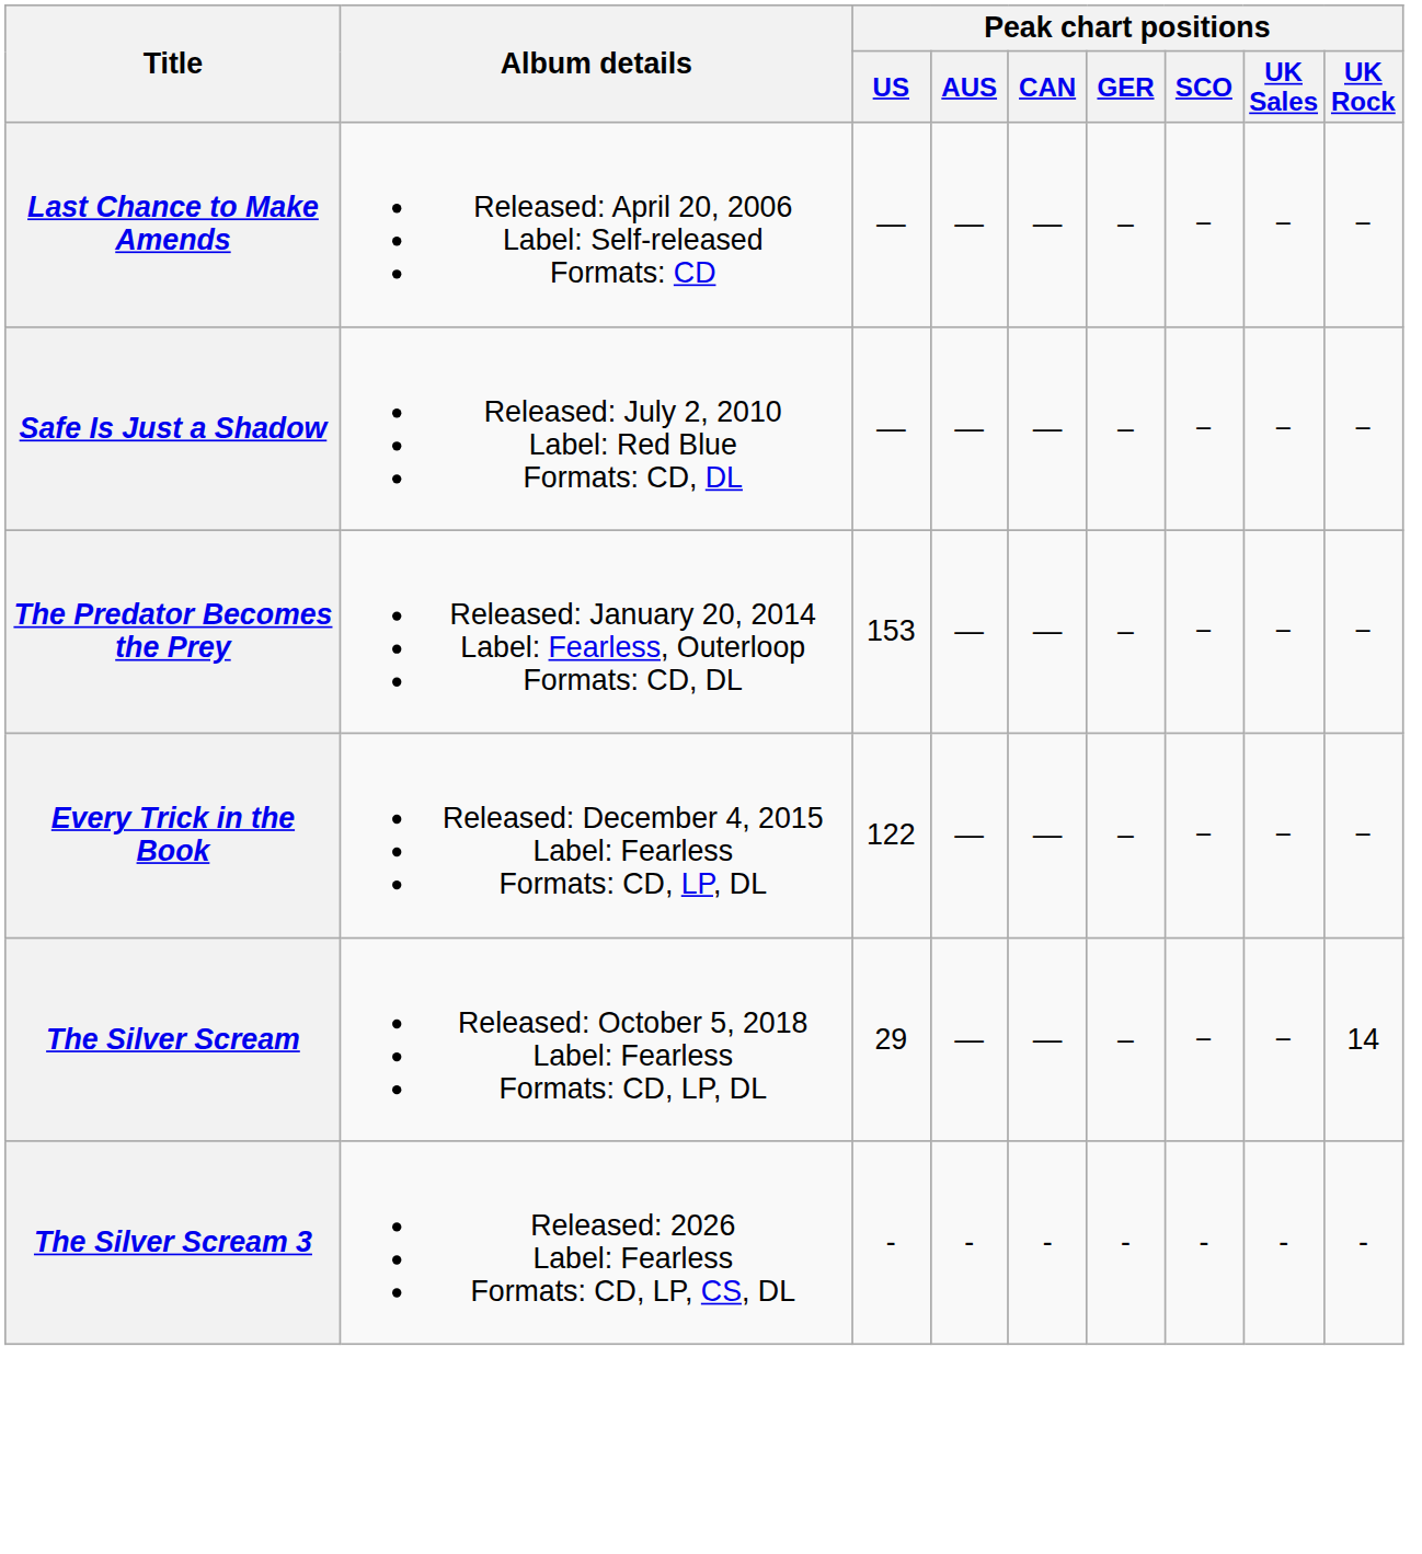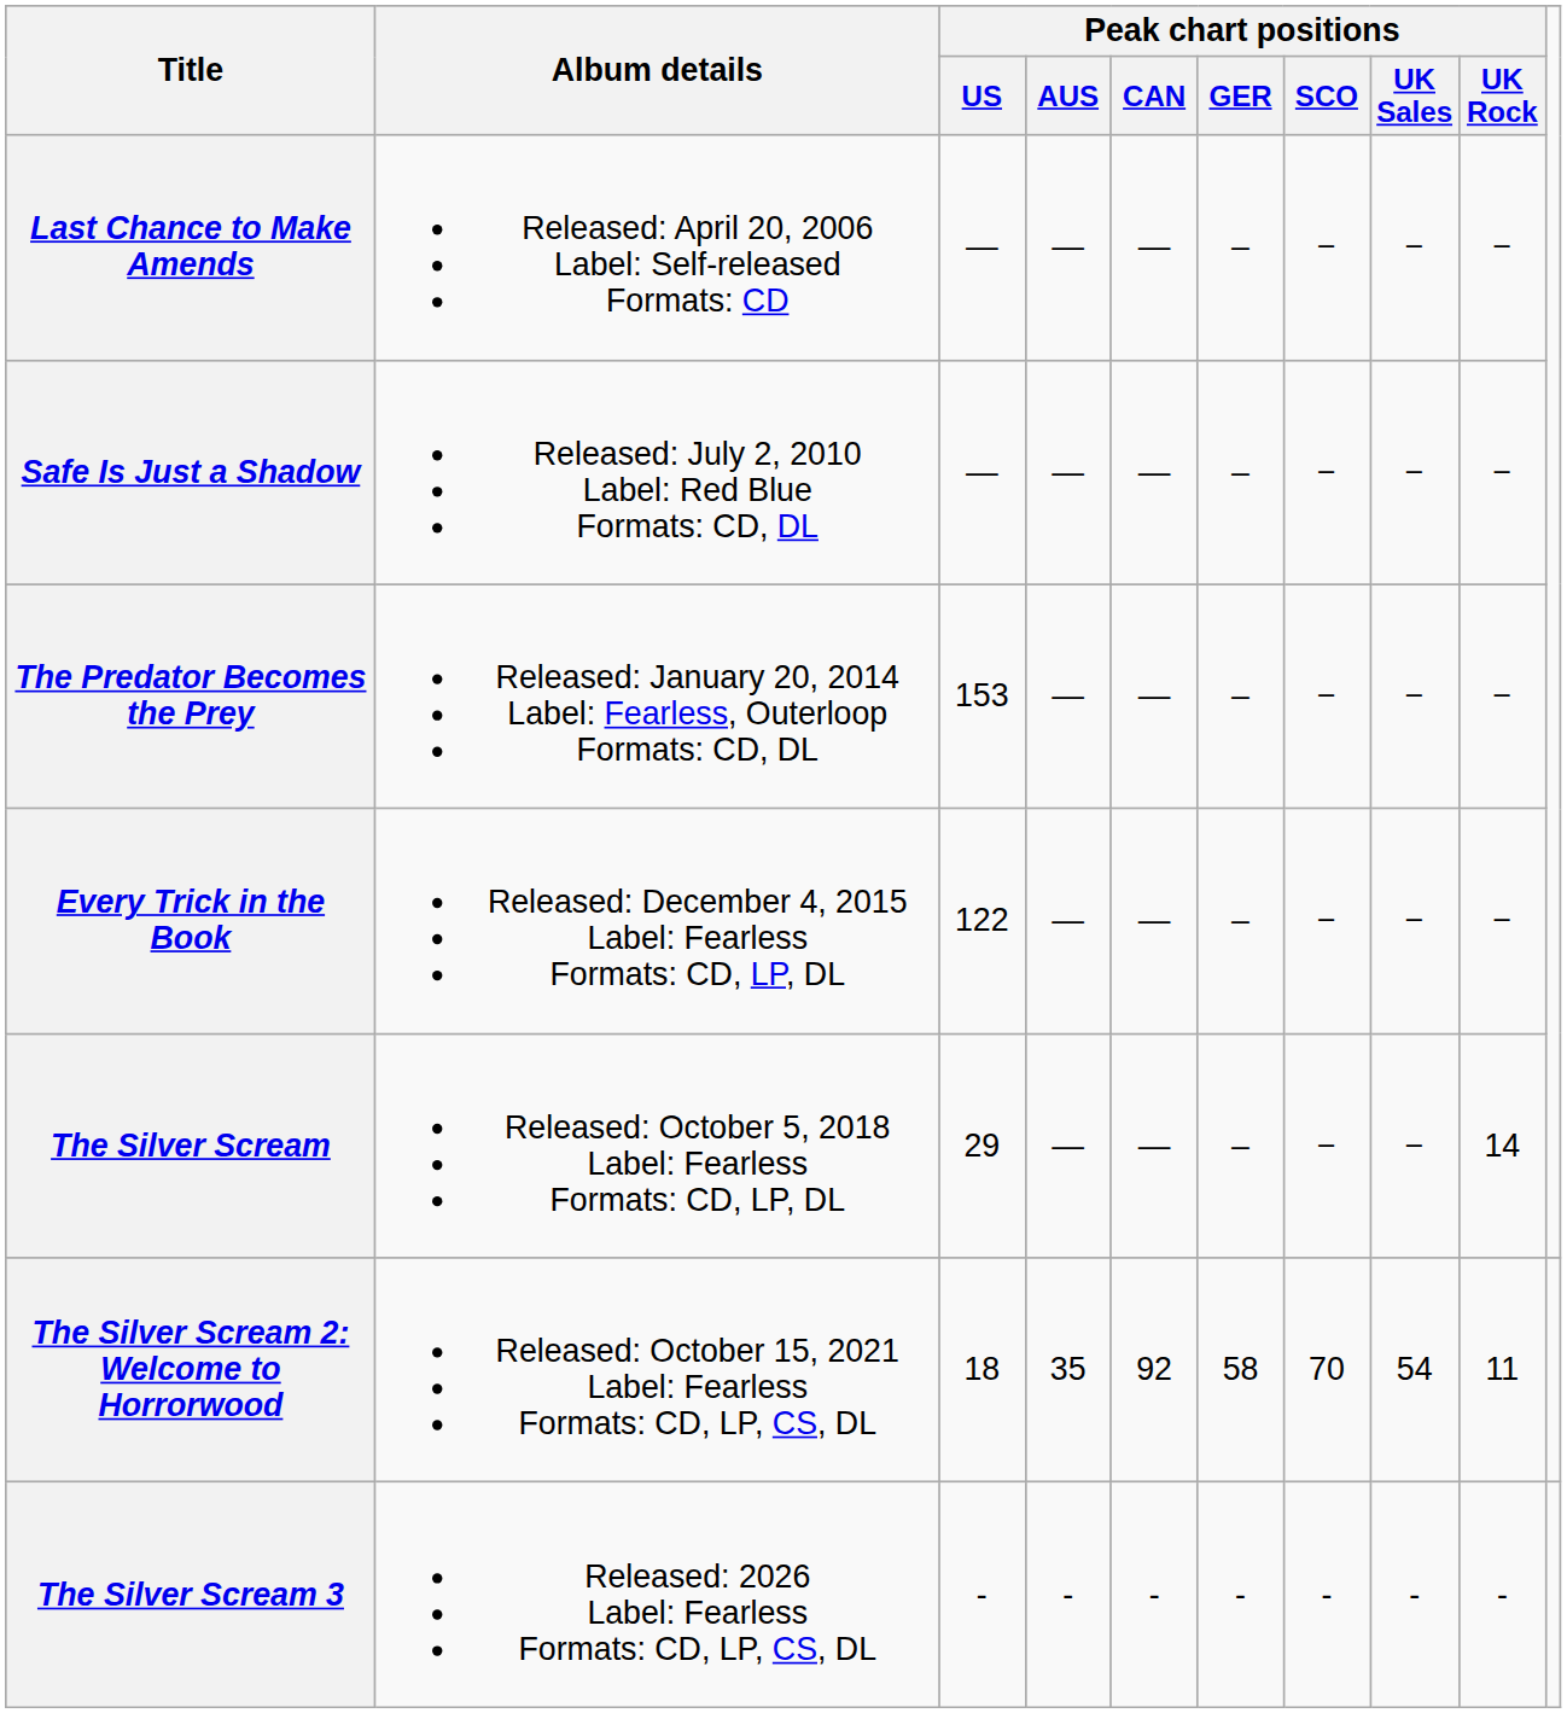+ row: The Silver Scream 2: Welcome to Horrorwood | Released: October 15, 2021 Label: Fearless Formats: CD, LP, CS, DL | 18 | 35 | 92 | 58 | 70 | 54 | 11
